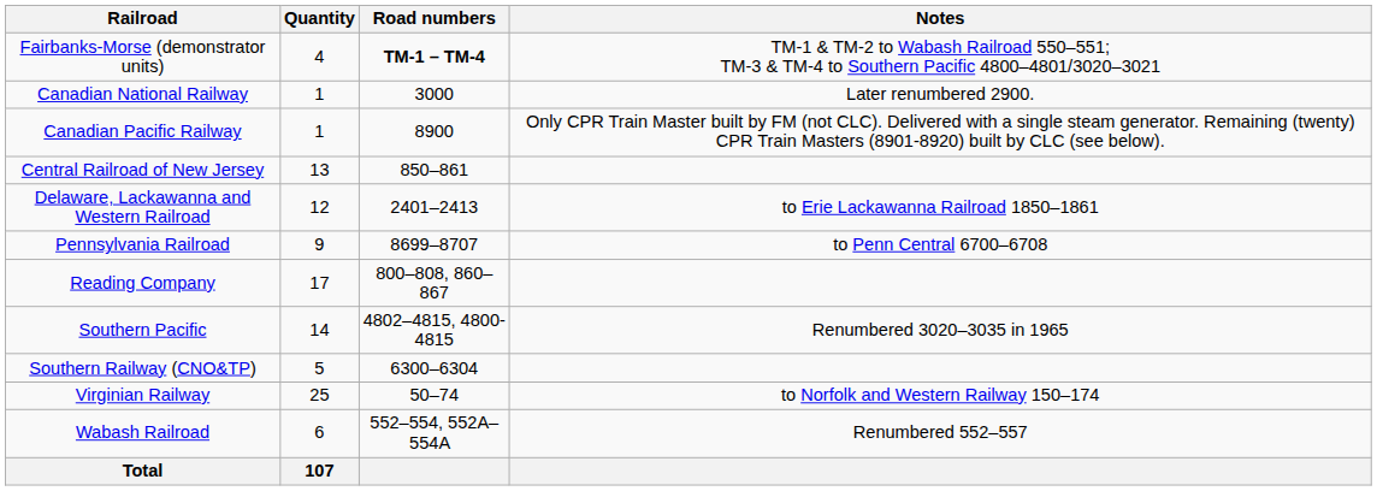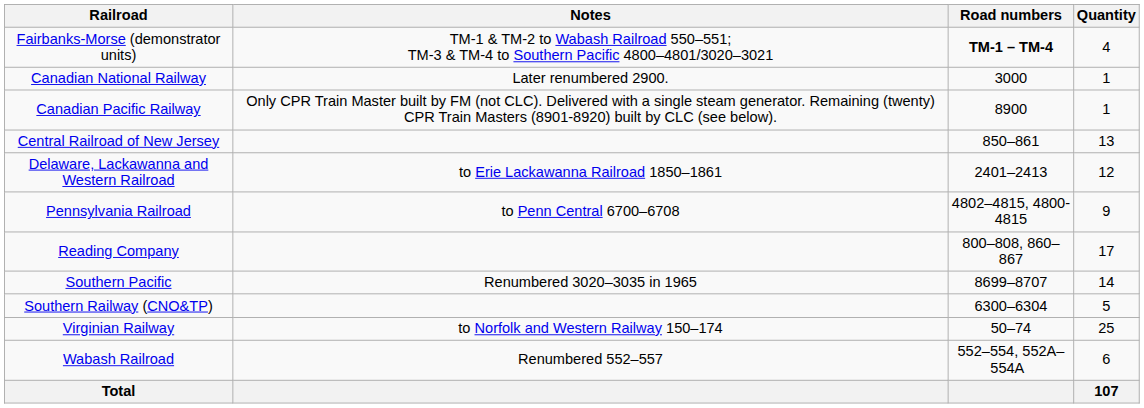columns swapped: Quantity <-> Notes
Pennsylvania Railroad | Road numbers: 8699–8707 -> 4802–4815, 4800-4815
Southern Pacific | Road numbers: 4802–4815, 4800-4815 -> 8699–8707
